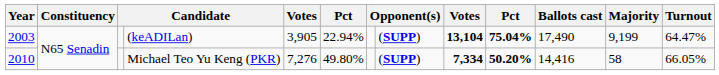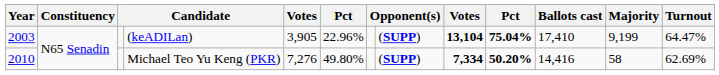(keADILan) | column 6: 22.94% -> 22.96%
(keADILan) | Ballots cast: 17,490 -> 17,410
Michael Teo Yu Keng (PKR) | Turnout: 66.05% -> 62.69%
